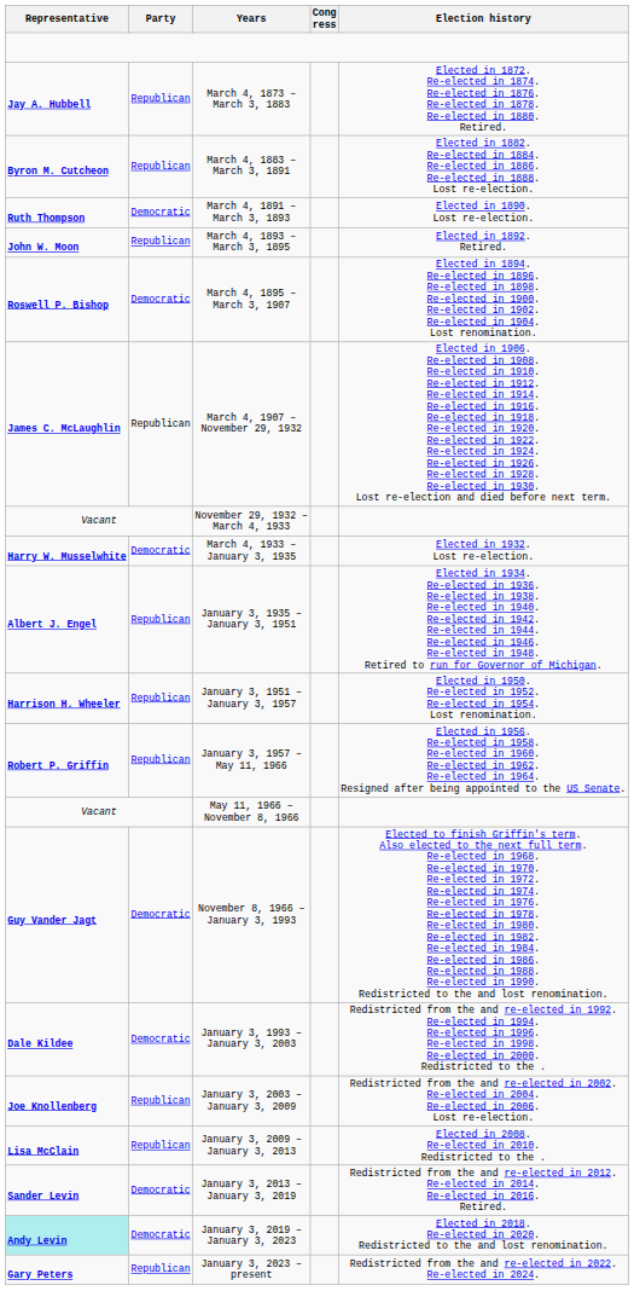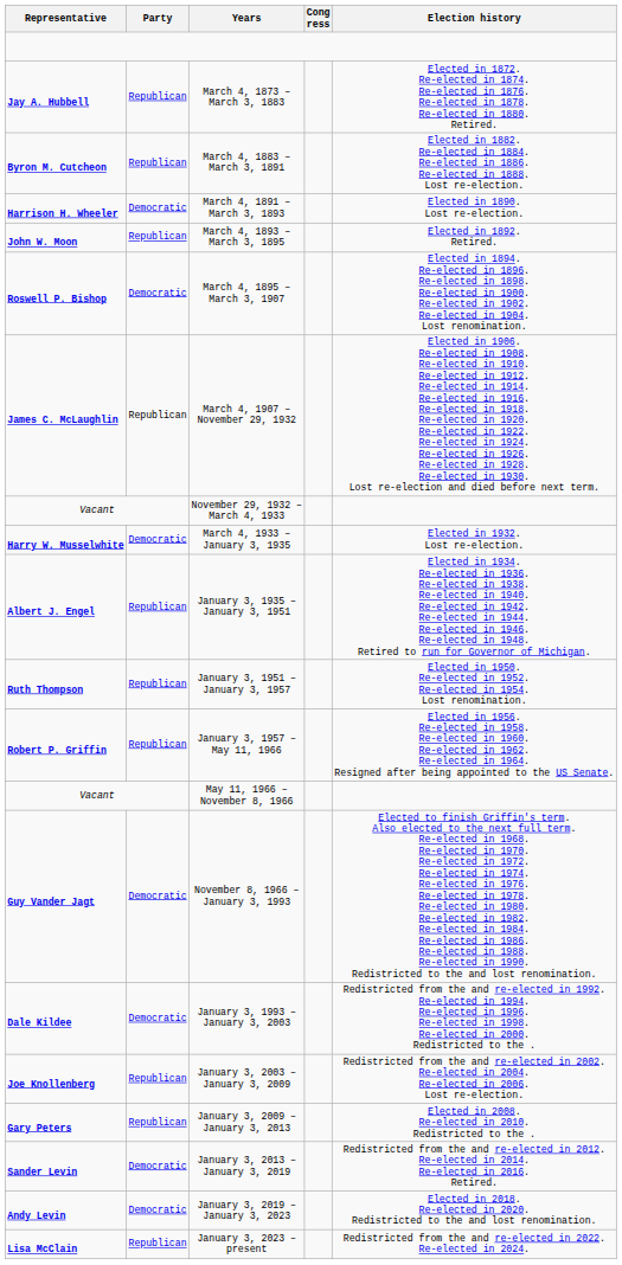March 4, 1891 – March 3, 1893 | Representative: Ruth Thompson -> Harrison H. Wheeler
January 3, 1951 – January 3, 1957 | Representative: Harrison H. Wheeler -> Ruth Thompson
January 3, 2009 – January 3, 2013 | Representative: Lisa McClain -> Gary Peters
January 3, 2019 – January 3, 2023 | Representative: paleturquoise background -> no background
January 3, 2023 – present | Representative: Gary Peters -> Lisa McClain
